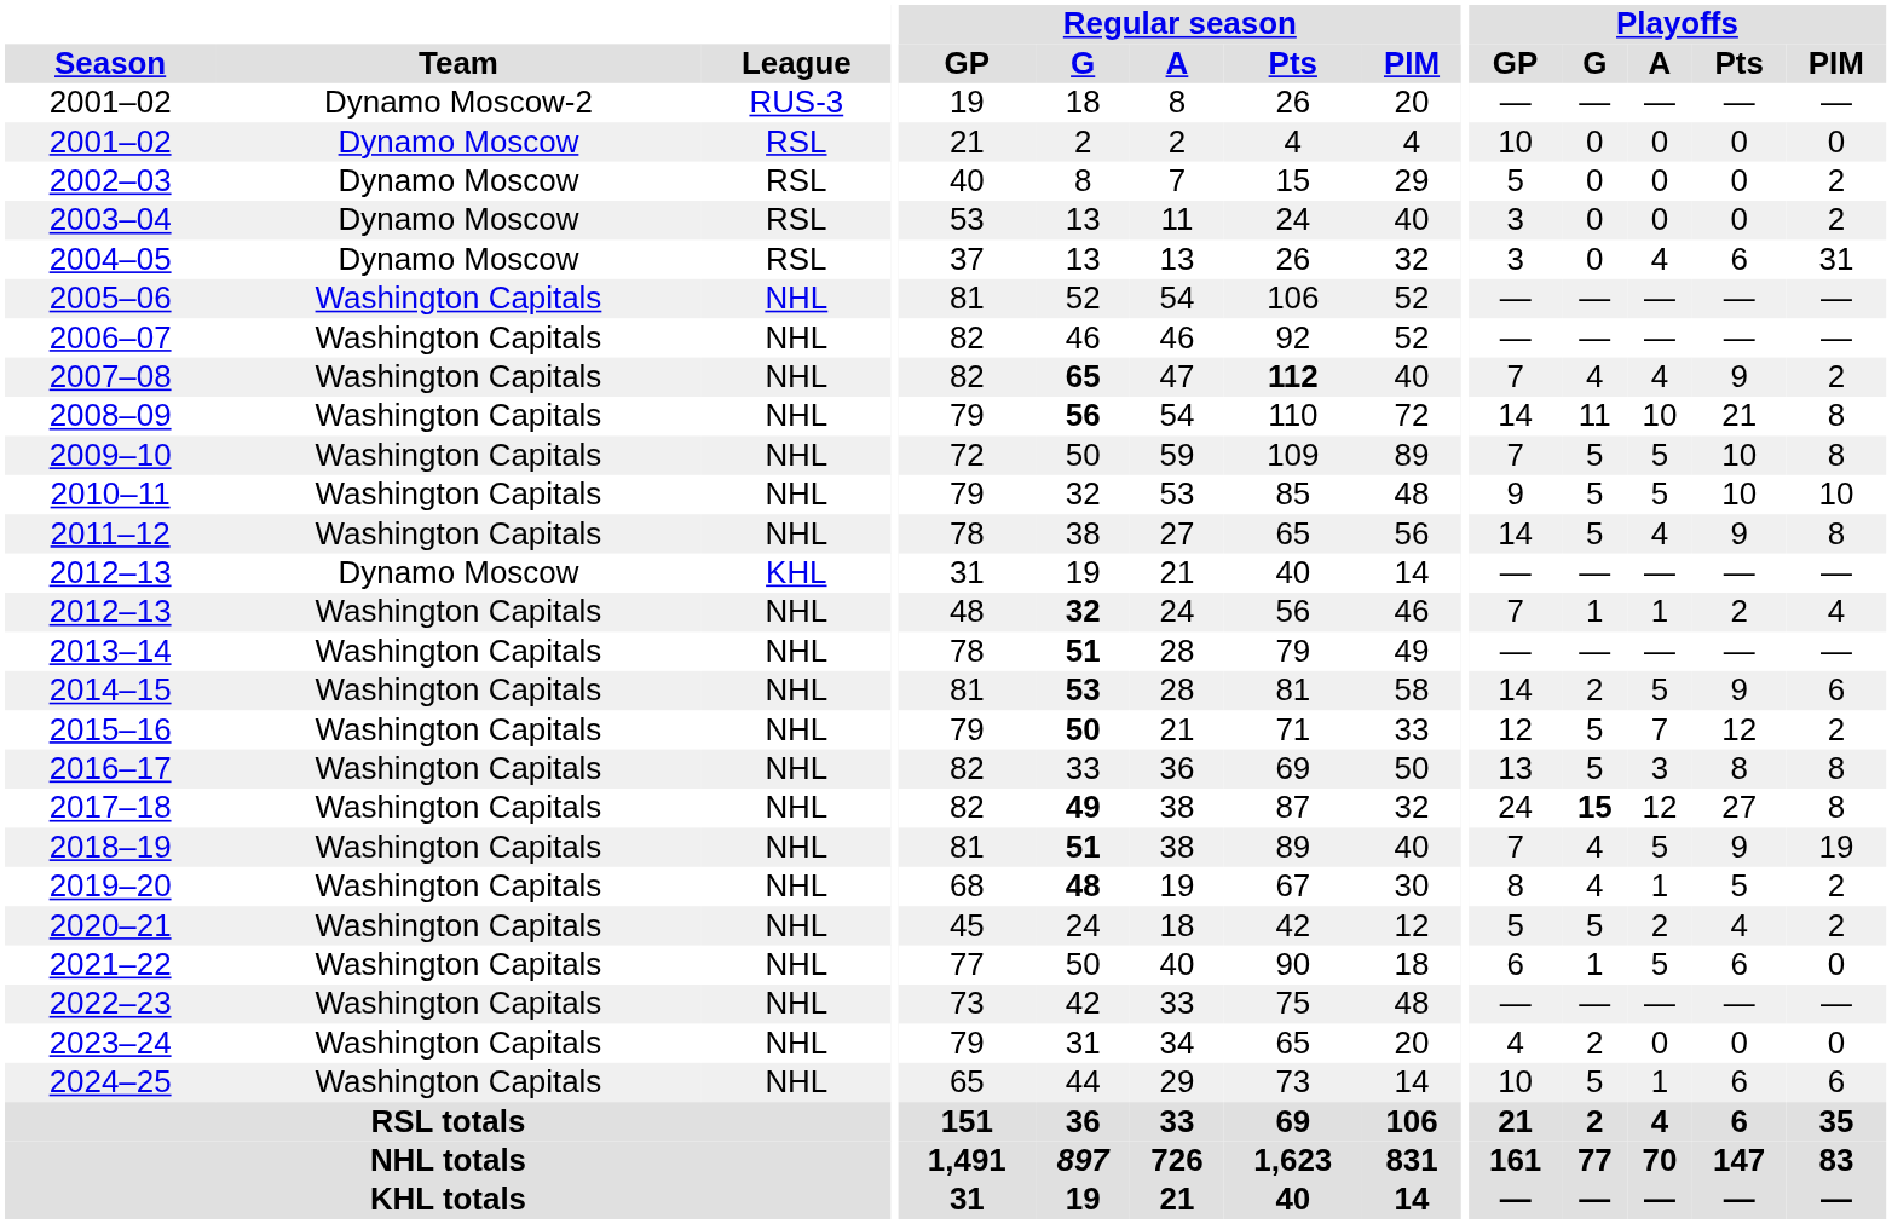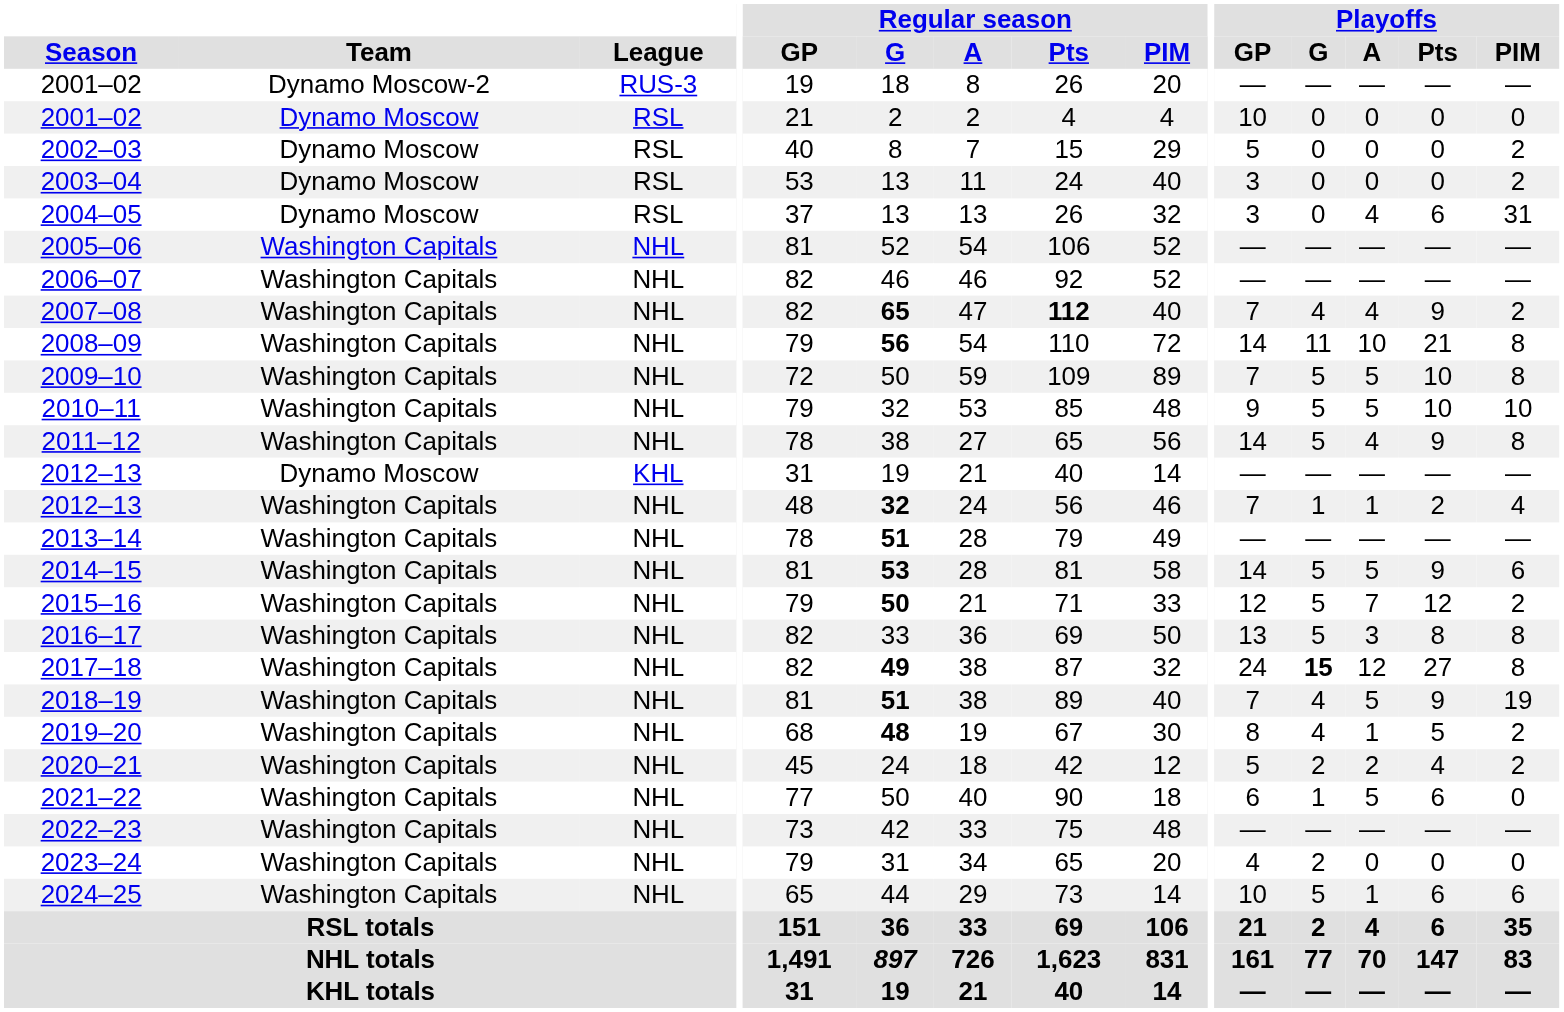2014–15 | Playoffs / G: 2 -> 5
2020–21 | Playoffs / G: 5 -> 2
